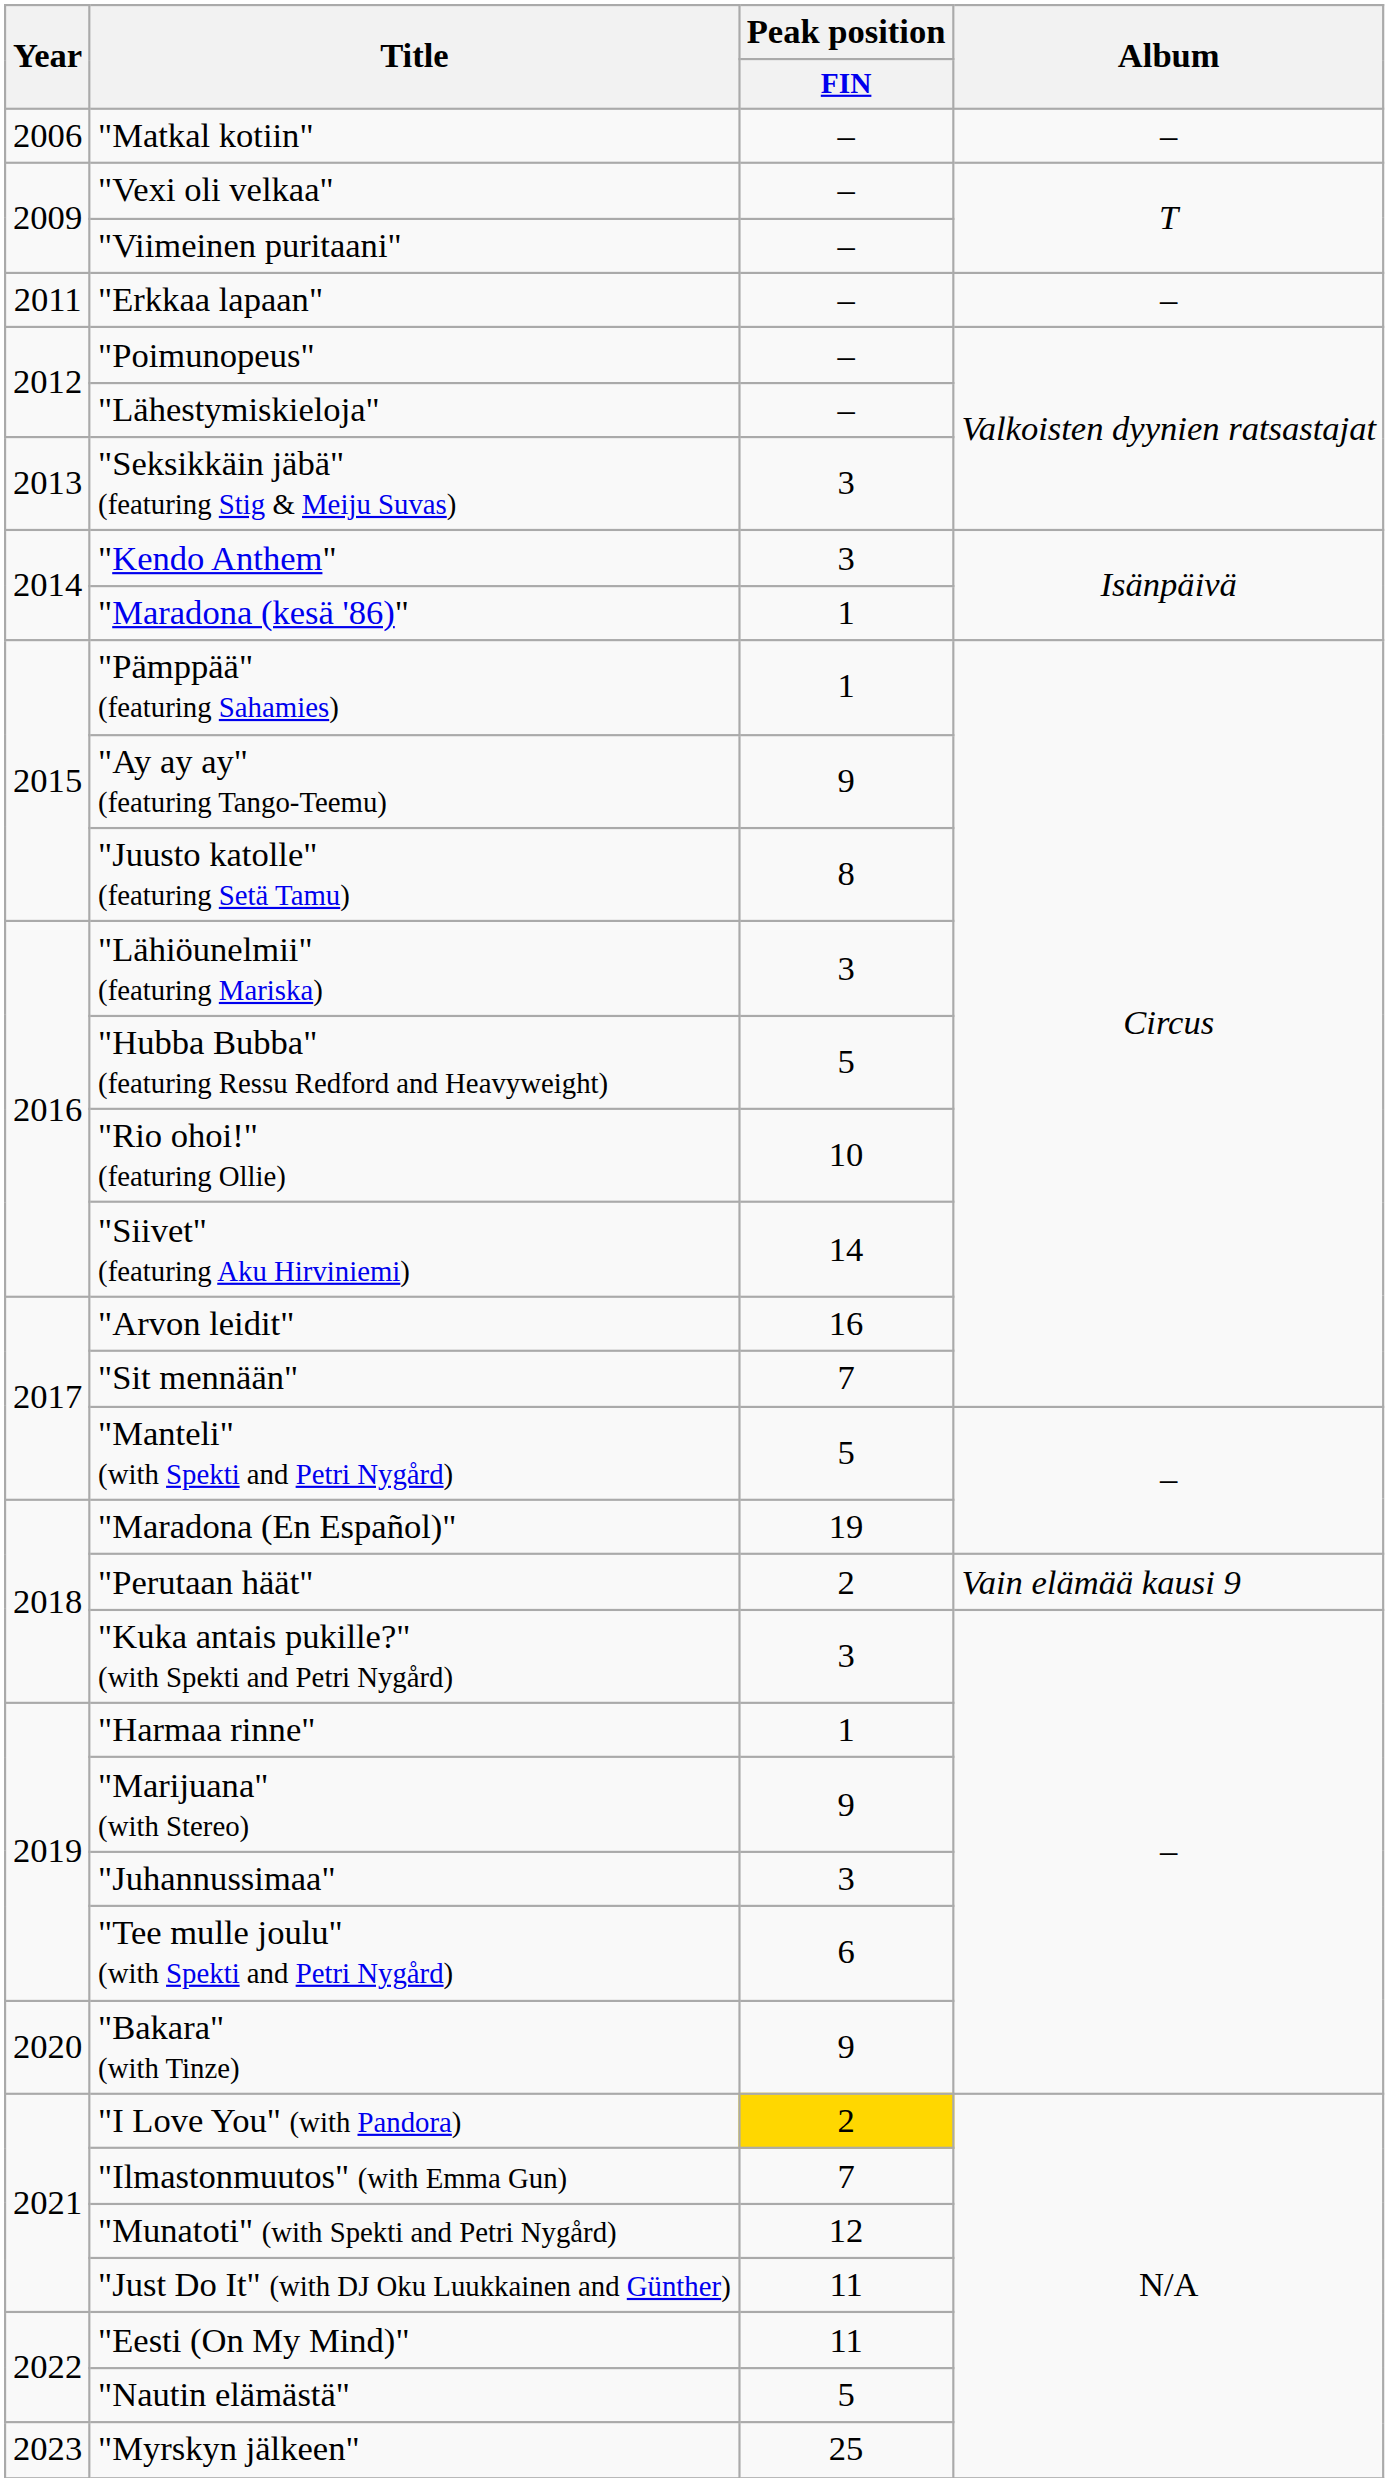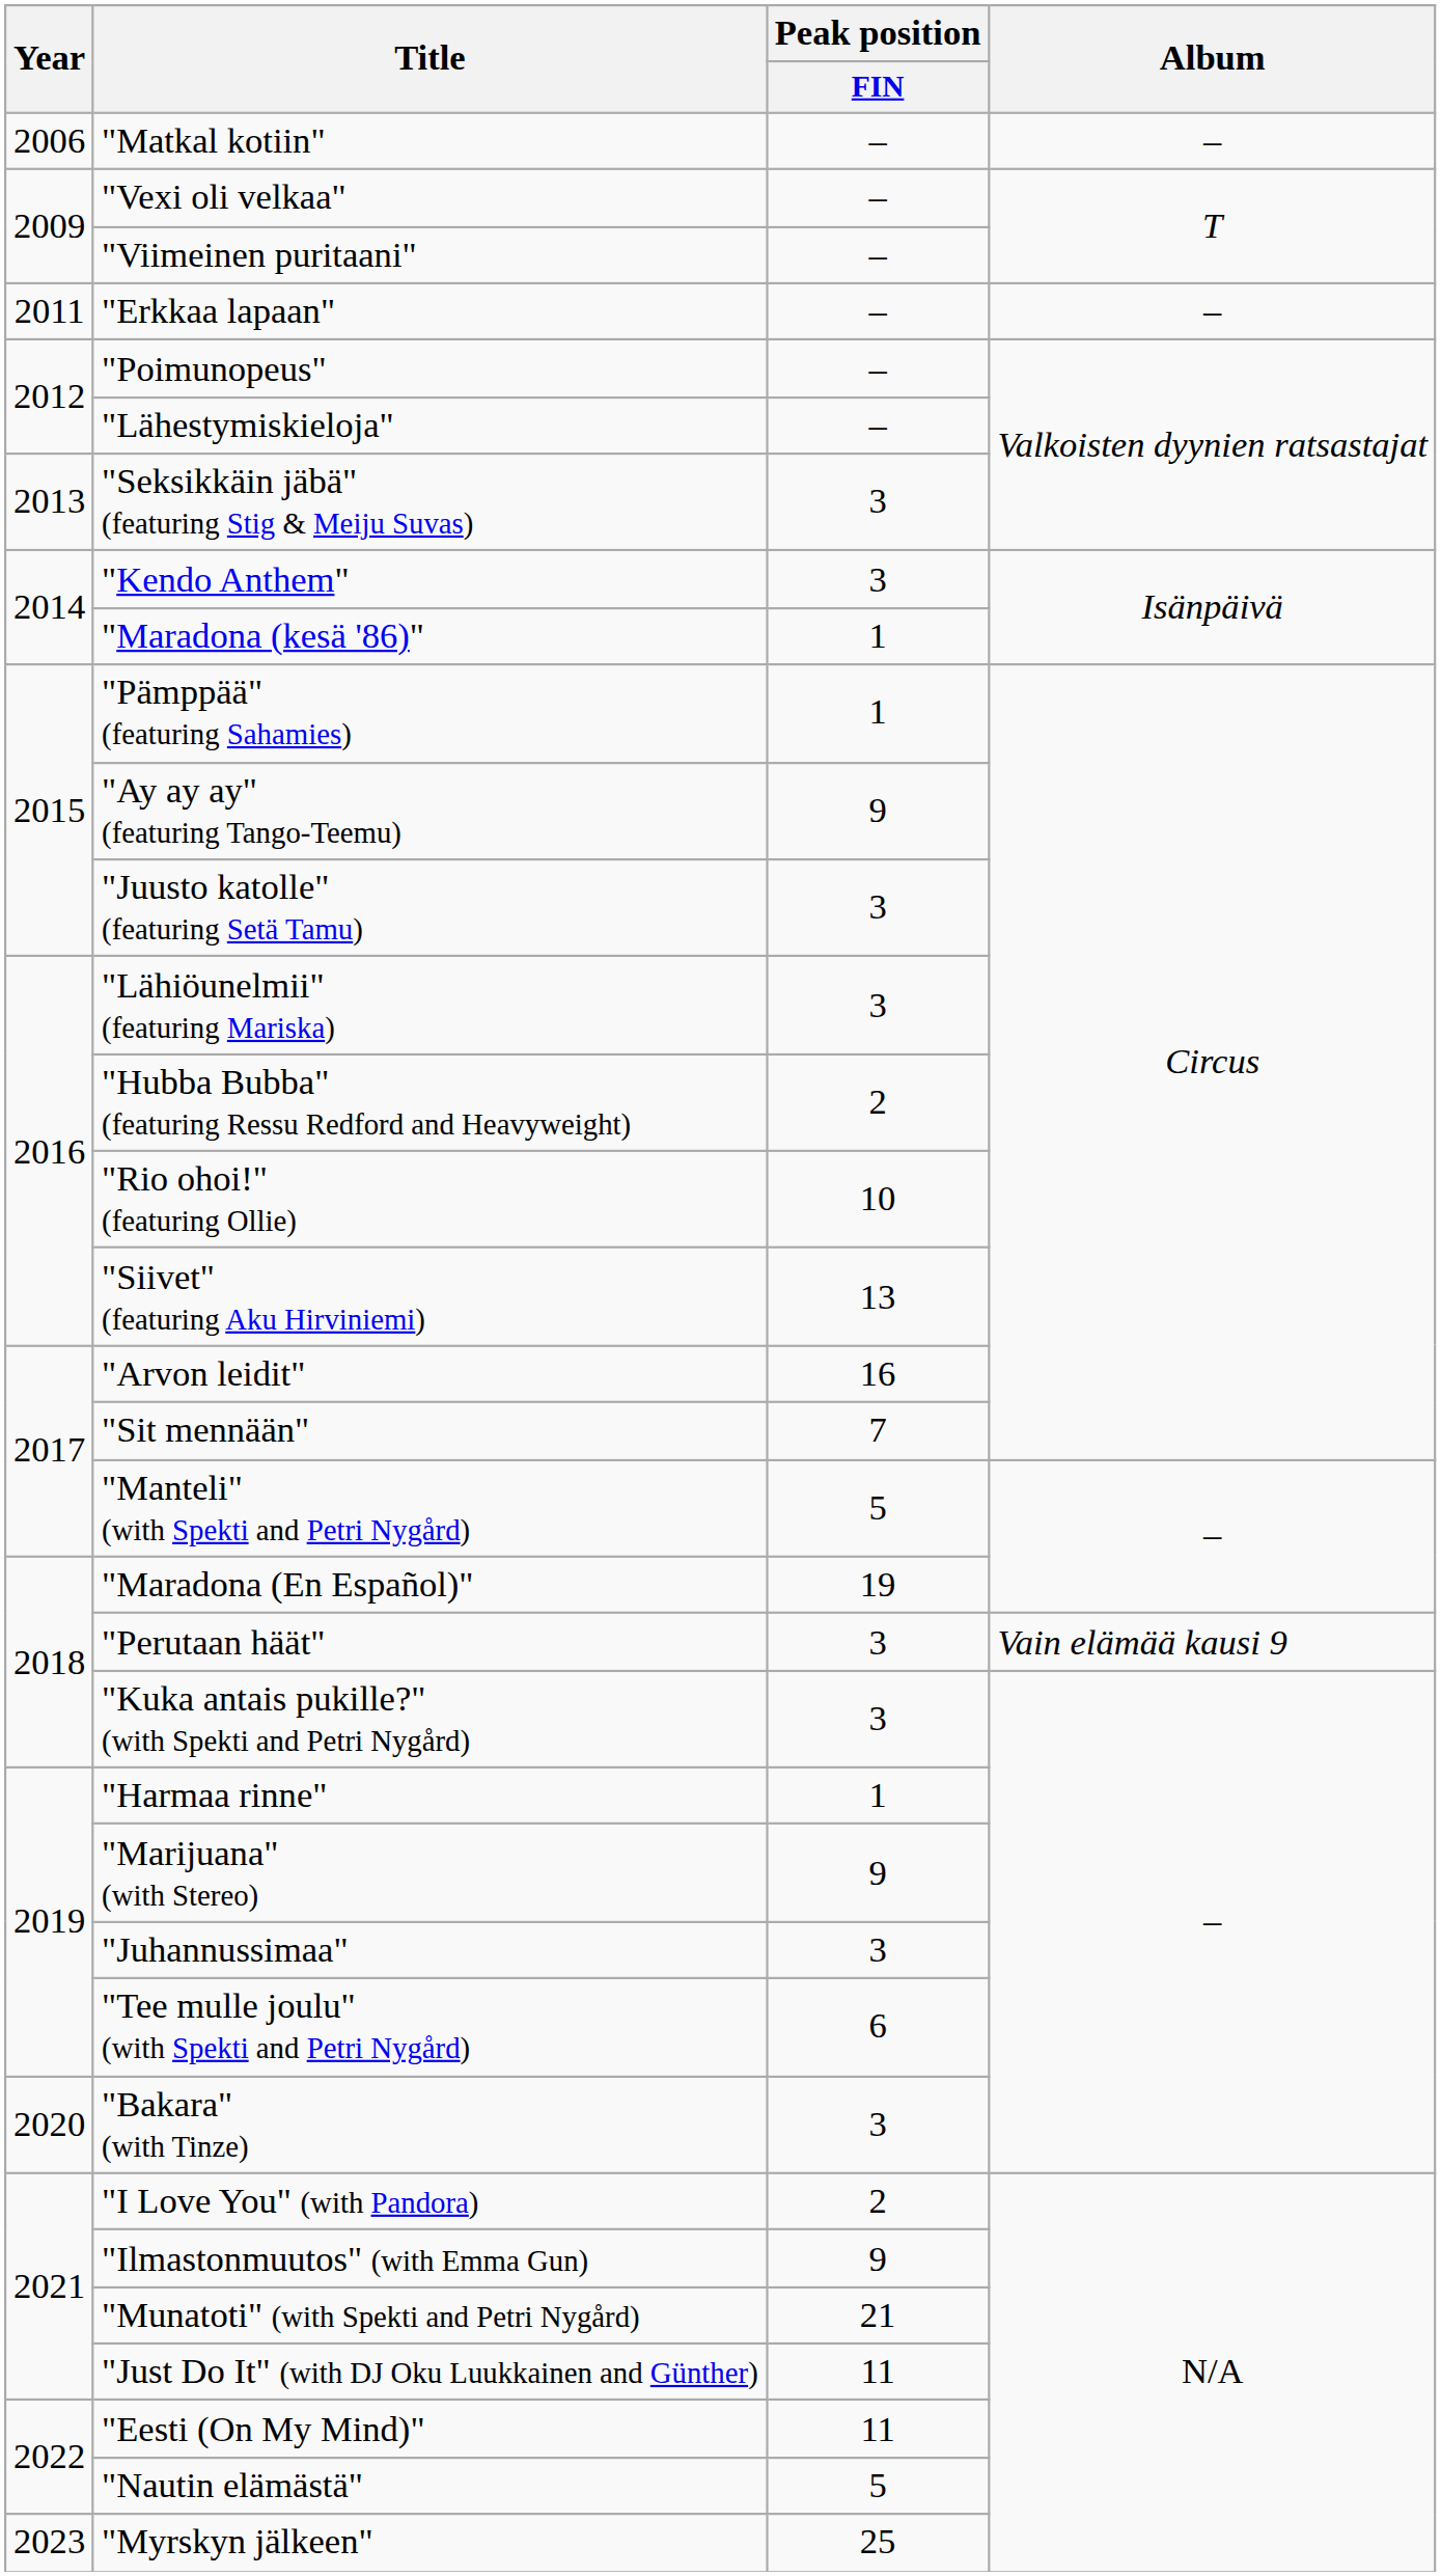"Juusto katolle" (featuring Setä Tamu) | Peak position / FIN: 8 -> 3
"Hubba Bubba" (featuring Ressu Redford and Heavyweight) | Peak position / FIN: 5 -> 2
"Siivet" (featuring Aku Hirviniemi) | Peak position / FIN: 14 -> 13
"Perutaan häät" | Peak position / FIN: 2 -> 3
"Bakara" (with Tinze) | Peak position / FIN: 9 -> 3
"I Love You" (with Pandora) | Peak position / FIN: gold background -> no background
"Ilmastonmuutos" (with Emma Gun) | Peak position / FIN: 7 -> 9
"Munatoti" (with Spekti and Petri Nygård) | Peak position / FIN: 12 -> 21
